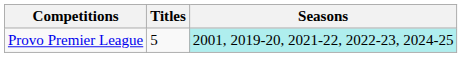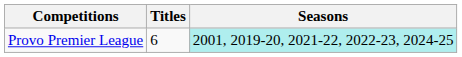Provo Premier League | Titles: 5 -> 6
